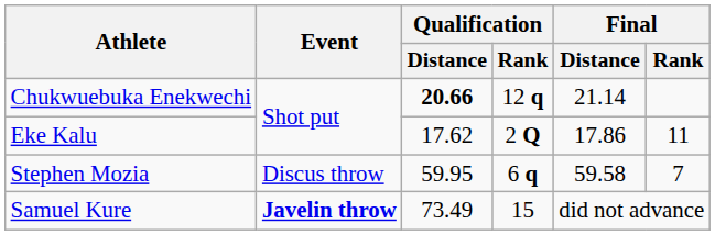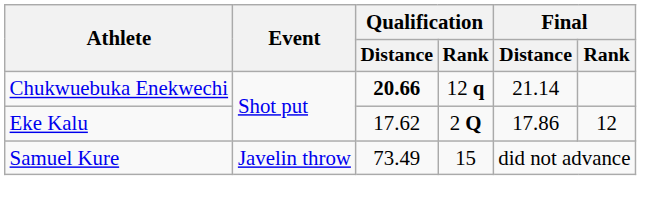Eke Kalu | Final / Rank: 11 -> 12
- row: Stephen Mozia | Discus throw | 59.95 | 6 q | 59.58 | 7
Samuel Kure | Event: bold -> normal
